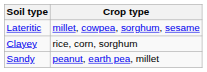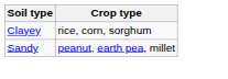- row: Lateritic | millet, cowpea, sorghum, sesame
